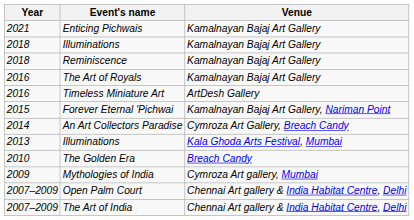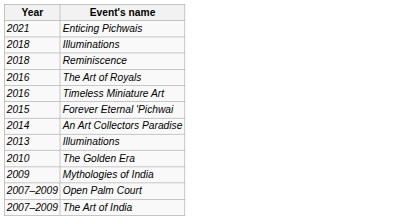- column: Venue | Kamalnayan Bajaj Art Gallery | Kamalnayan Bajaj Art Gallery | Kamalnayan Bajaj Art Gallery | Kamalnayan Bajaj Art Gallery | ArtDesh Gallery | Kamalnayan Bajaj Art Gallery, Nariman Point | Cymroza Art Gallery, Breach Candy | Kala Ghoda Arts Festival, Mumbai | Breach Candy | Cymroza Art gallery, Mumbai | Chennai Art gallery & India Habitat Centre, Delhi | Chennai Art gallery & India Habitat Centre, Delhi
